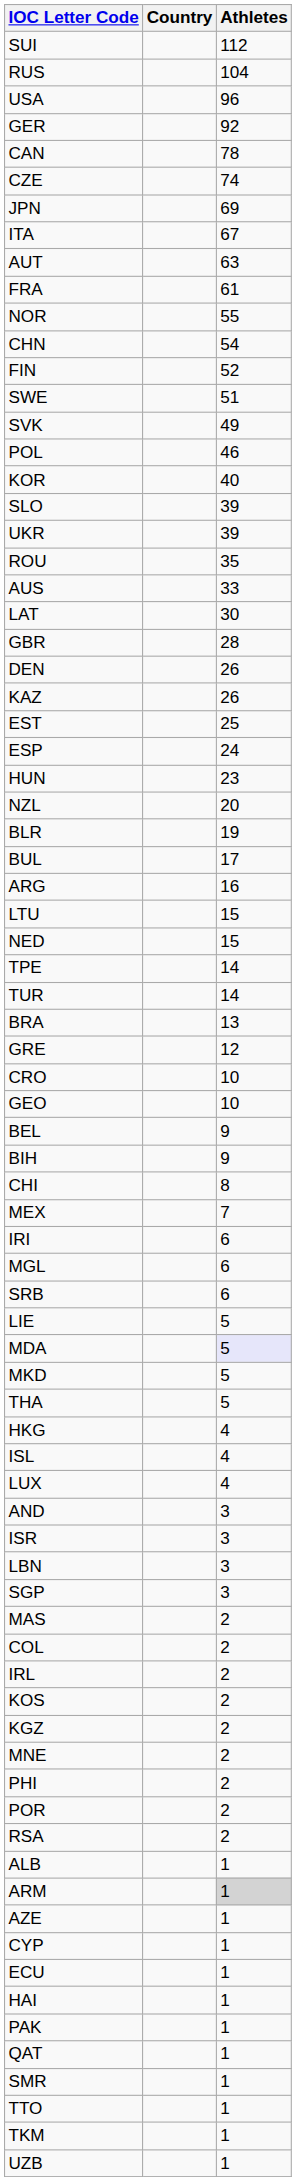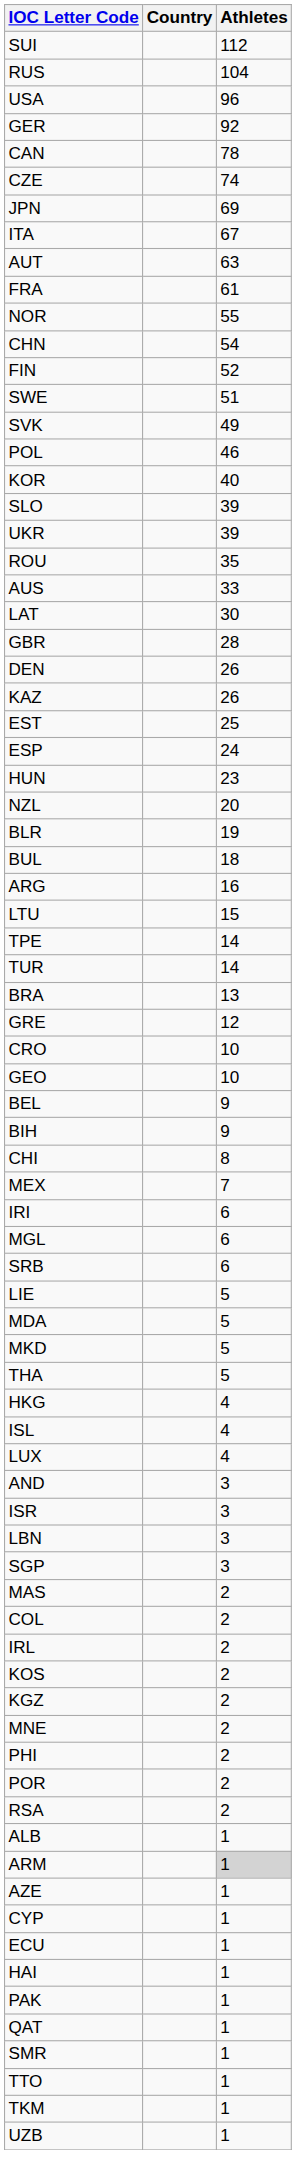BUL | Athletes: 17 -> 18
- row: NED | 15
MDA | Athletes: lavender background -> no background
